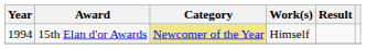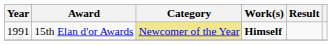15th Elan d'or Awards | Year: 1994 -> 1991
15th Elan d'or Awards | Work(s): normal -> bold
